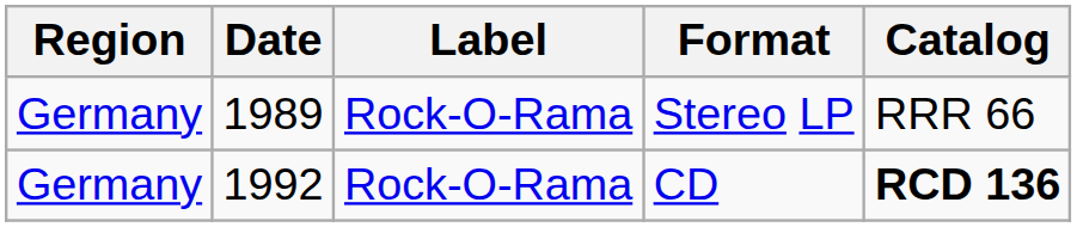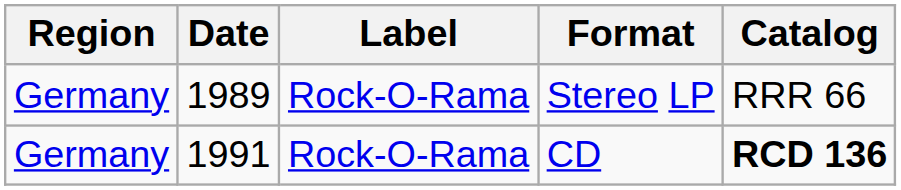CD | Date: 1992 -> 1991
